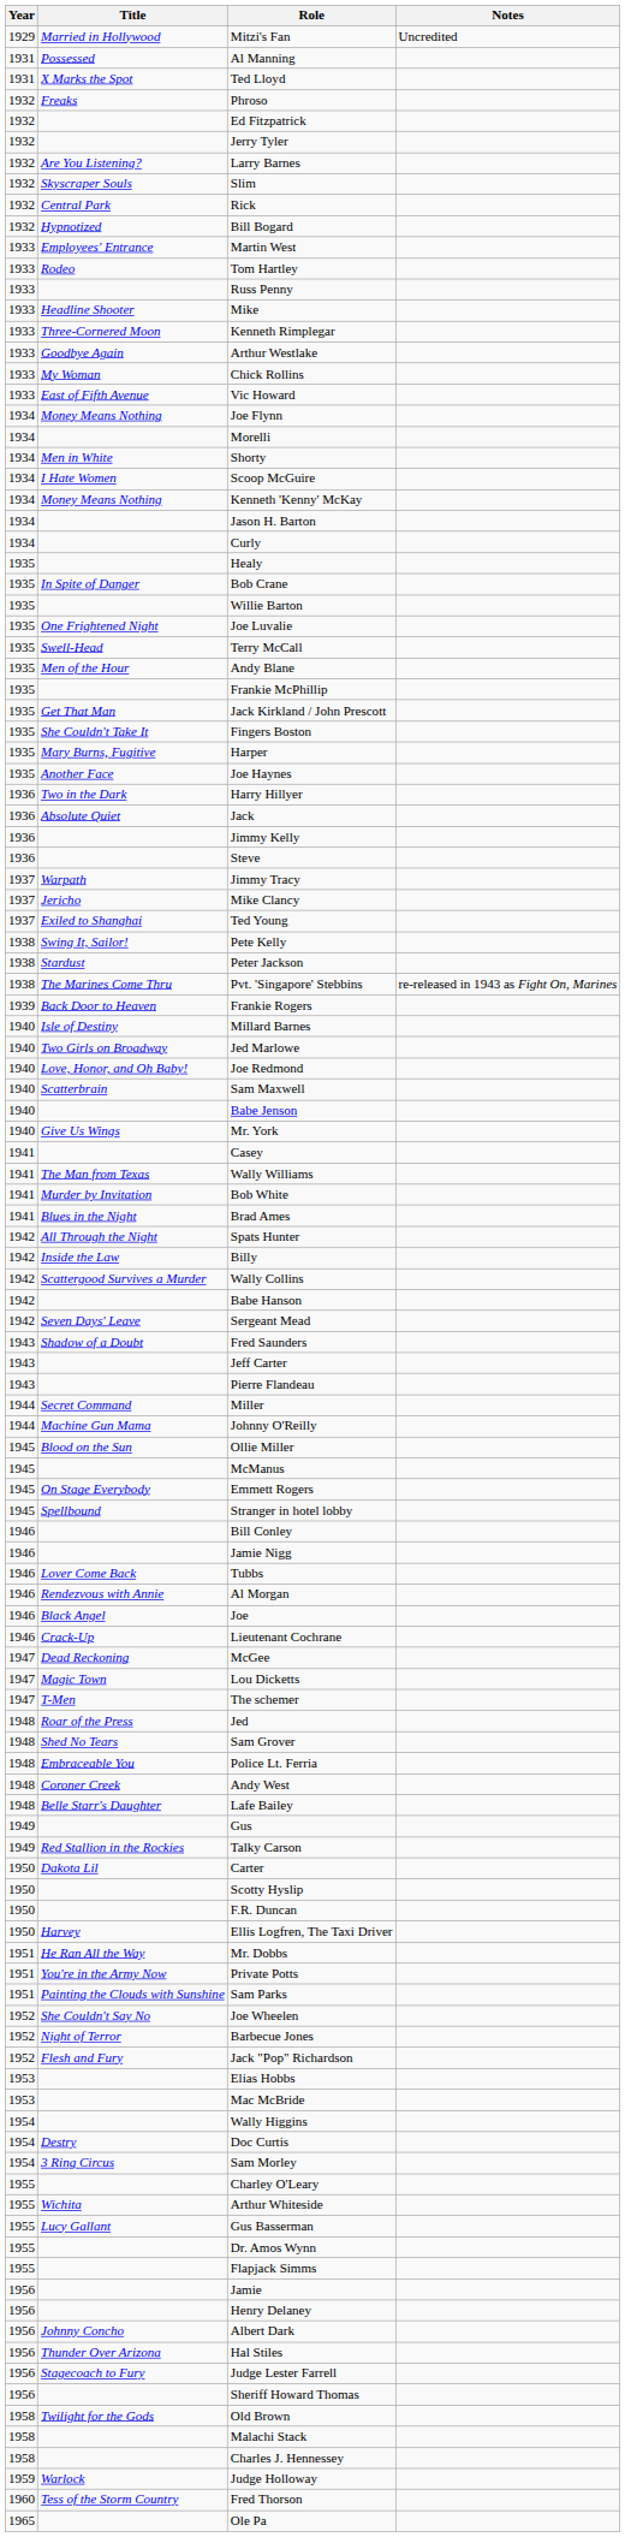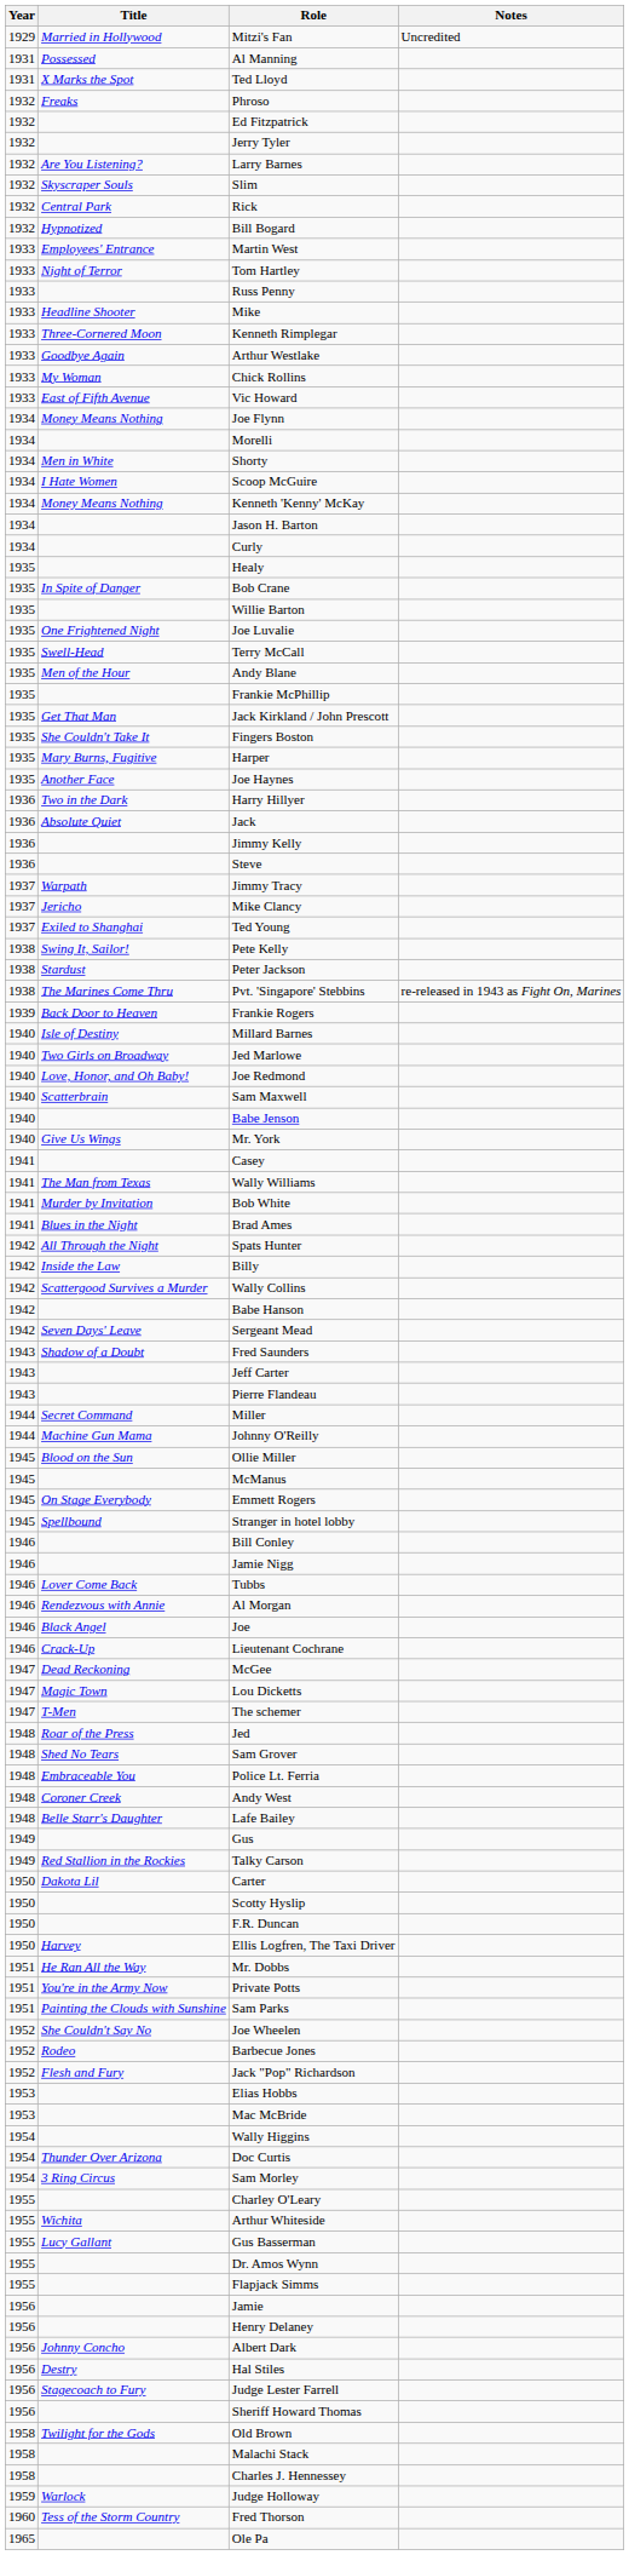Tom Hartley | Title: Rodeo -> Night of Terror
Barbecue Jones | Title: Night of Terror -> Rodeo
Doc Curtis | Title: Destry -> Thunder Over Arizona
Hal Stiles | Title: Thunder Over Arizona -> Destry
